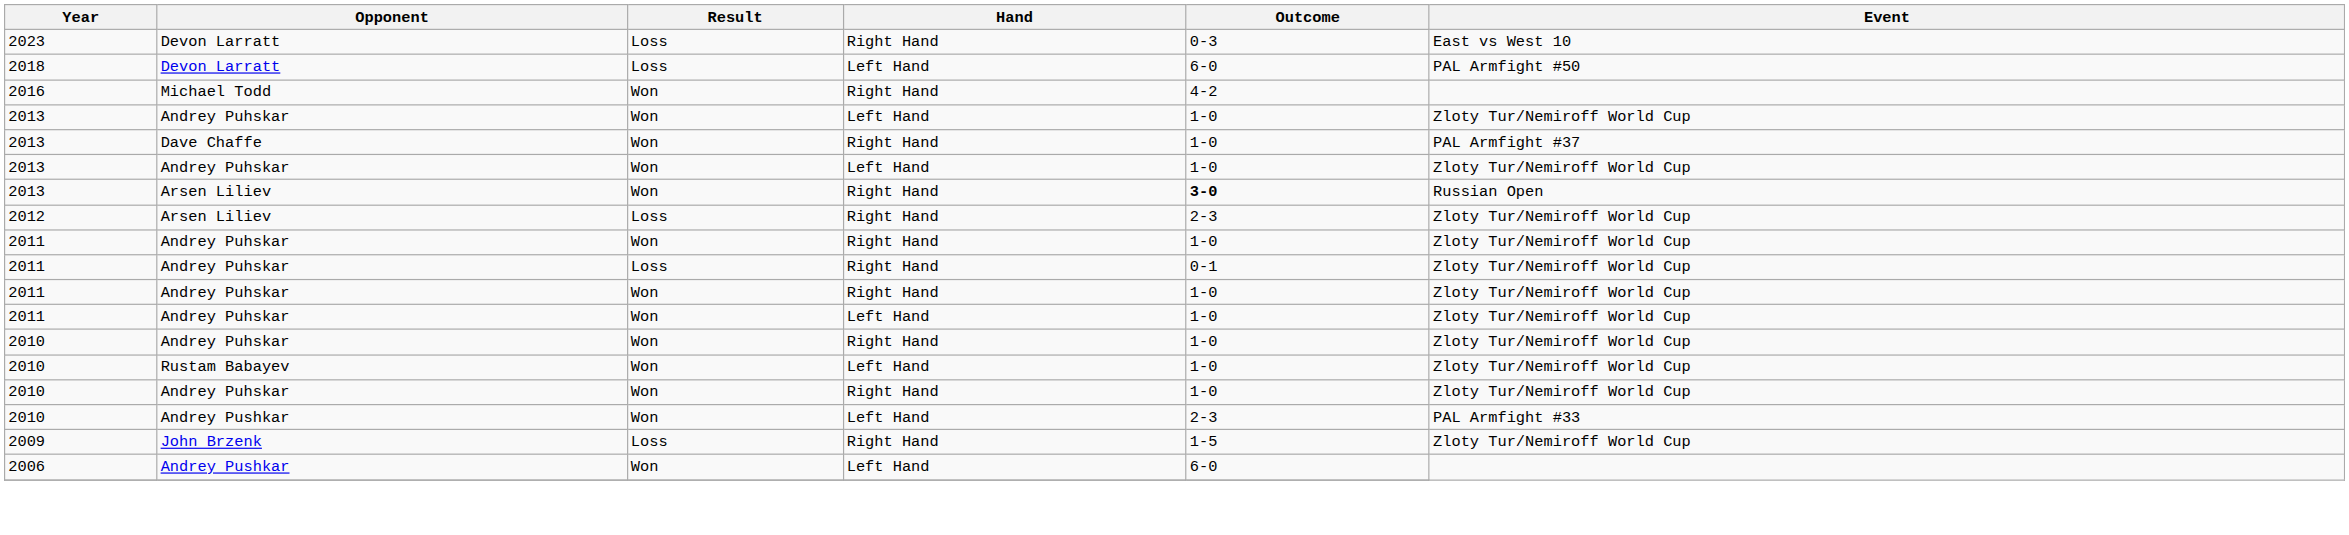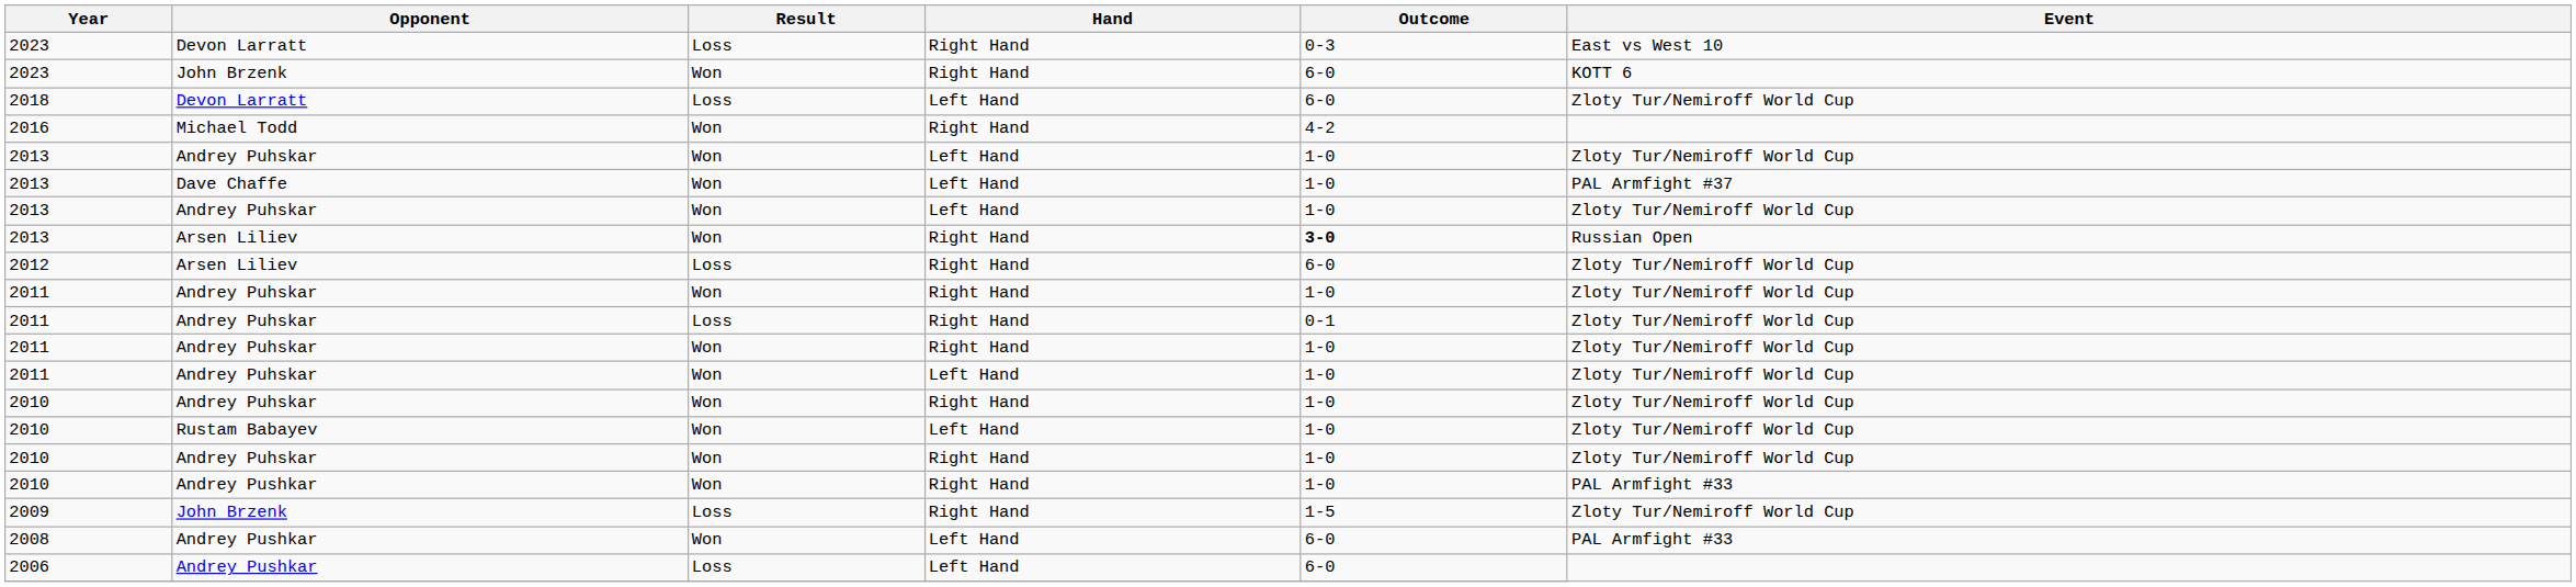+ row: 2023 | John Brzenk | Won | Right Hand | 6-0 | KOTT 6
2018 | Event: PAL Armfight #50 -> Zloty Tur/Nemiroff World Cup
2013 / Dave Chaffe | Hand: Right Hand -> Left Hand
2012 | Outcome: 2-3 -> 6-0
2010 / Andrey Pushkar | Hand: Left Hand -> Right Hand
2010 / Andrey Pushkar | Outcome: 2-3 -> 1-0
+ row: 2008 | Andrey Pushkar | Won | Left Hand | 6-0 | PAL Armfight #33
2006 | Result: Won -> Loss
